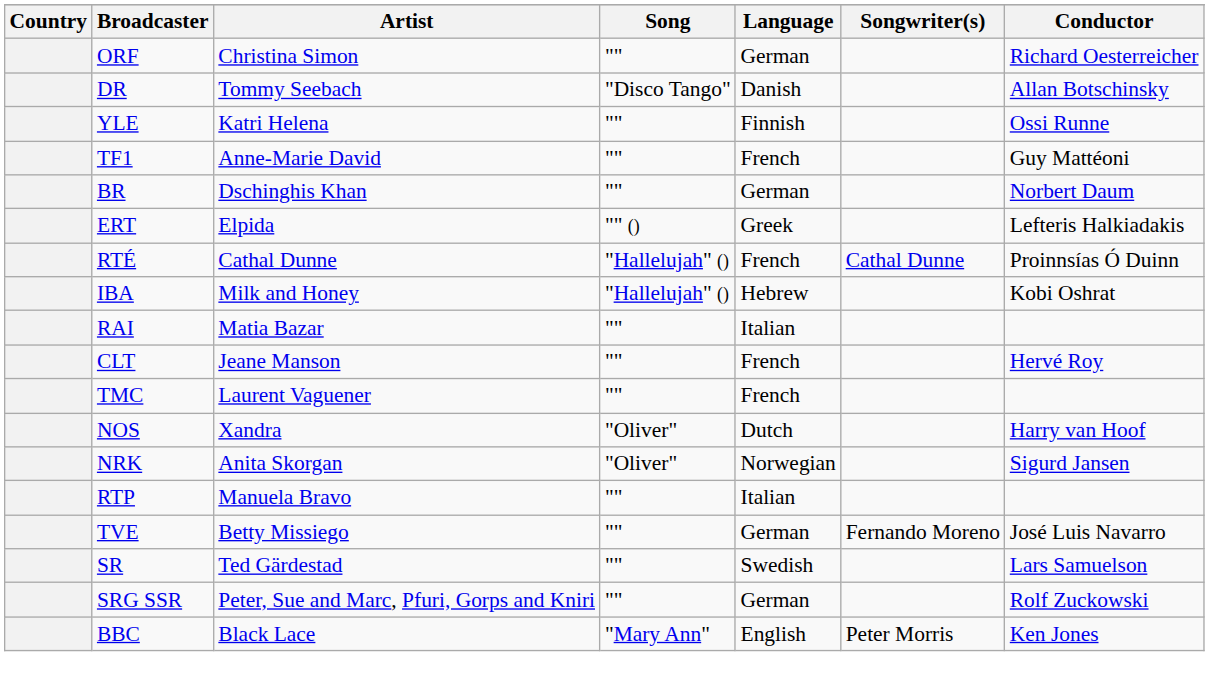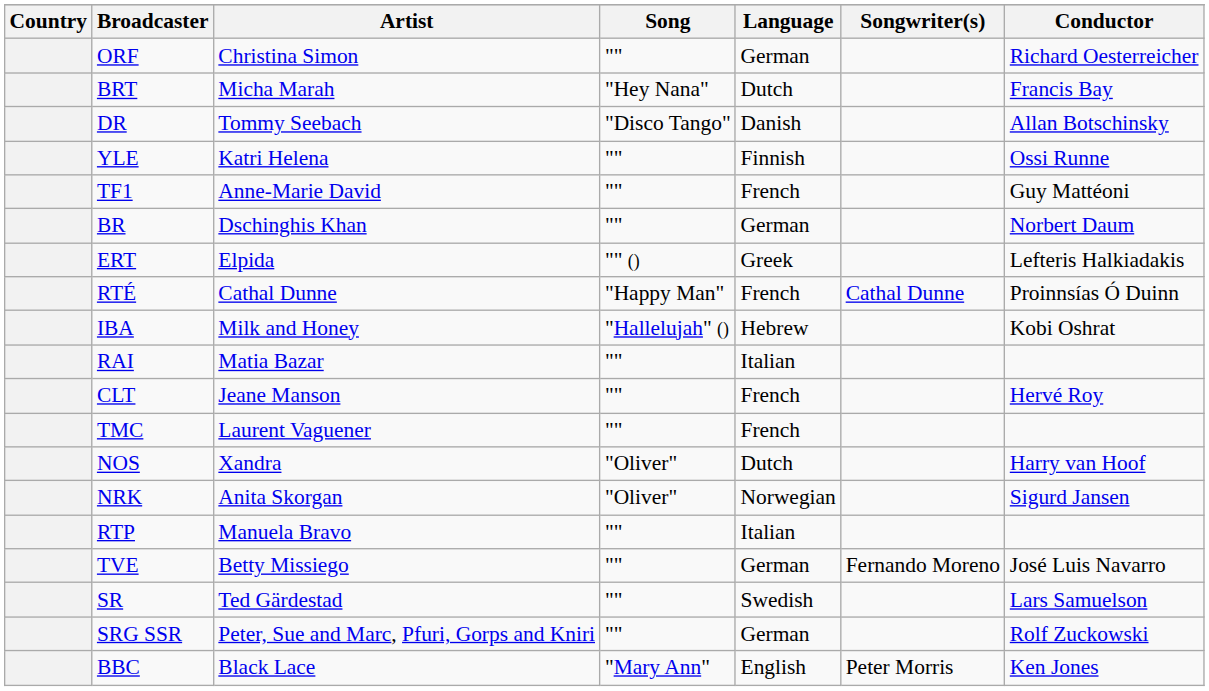+ row: BRT | Micha Marah | "Hey Nana" | Dutch | Francis Bay
RTÉ | Song: "Hallelujah" () -> "Happy Man"
